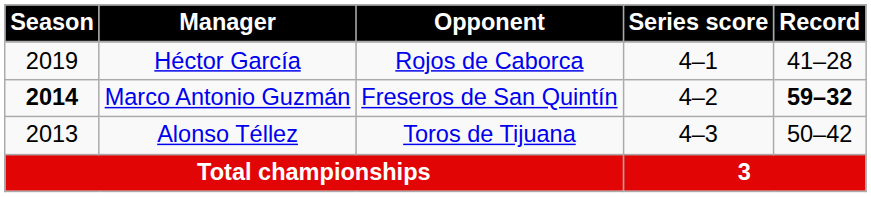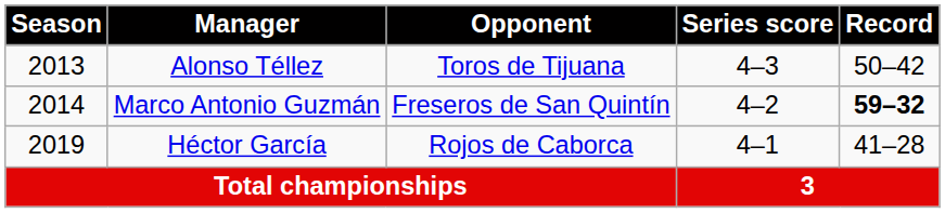rows swapped: Alonso Téllez <-> Héctor García
Marco Antonio Guzmán | Season: bold -> normal
